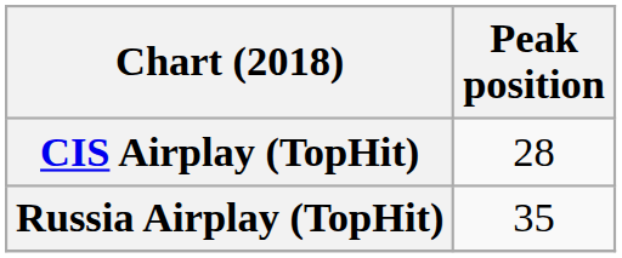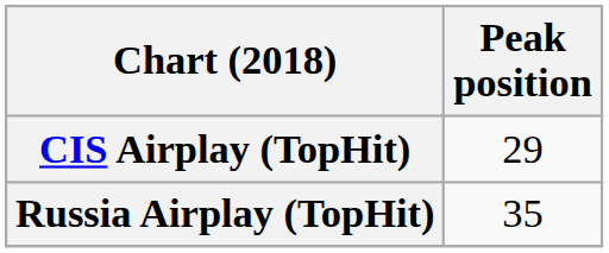CIS Airplay (TopHit) | Peak position: 28 -> 29
